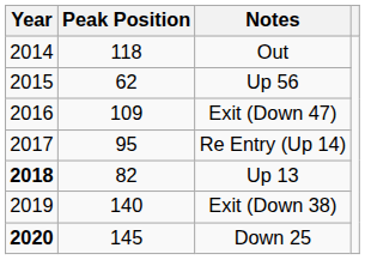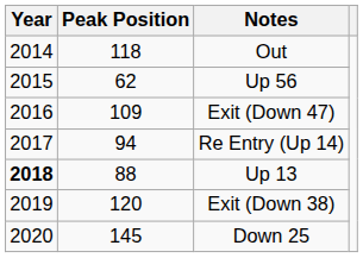Re Entry (Up 14) | Peak Position: 95 -> 94
Up 13 | Peak Position: 82 -> 88
Exit (Down 38) | Peak Position: 140 -> 120
Down 25 | Year: bold -> normal
